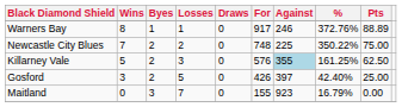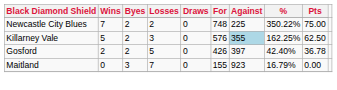- row: Warners Bay | 8 | 1 | 1 | 0 | 917 | 246 | 372.76% | 88.89
Killarney Vale | %: 161.25% -> 162.25%
Gosford | Wins: 3 -> 2
Gosford | Pts: 25.00 -> 36.78
